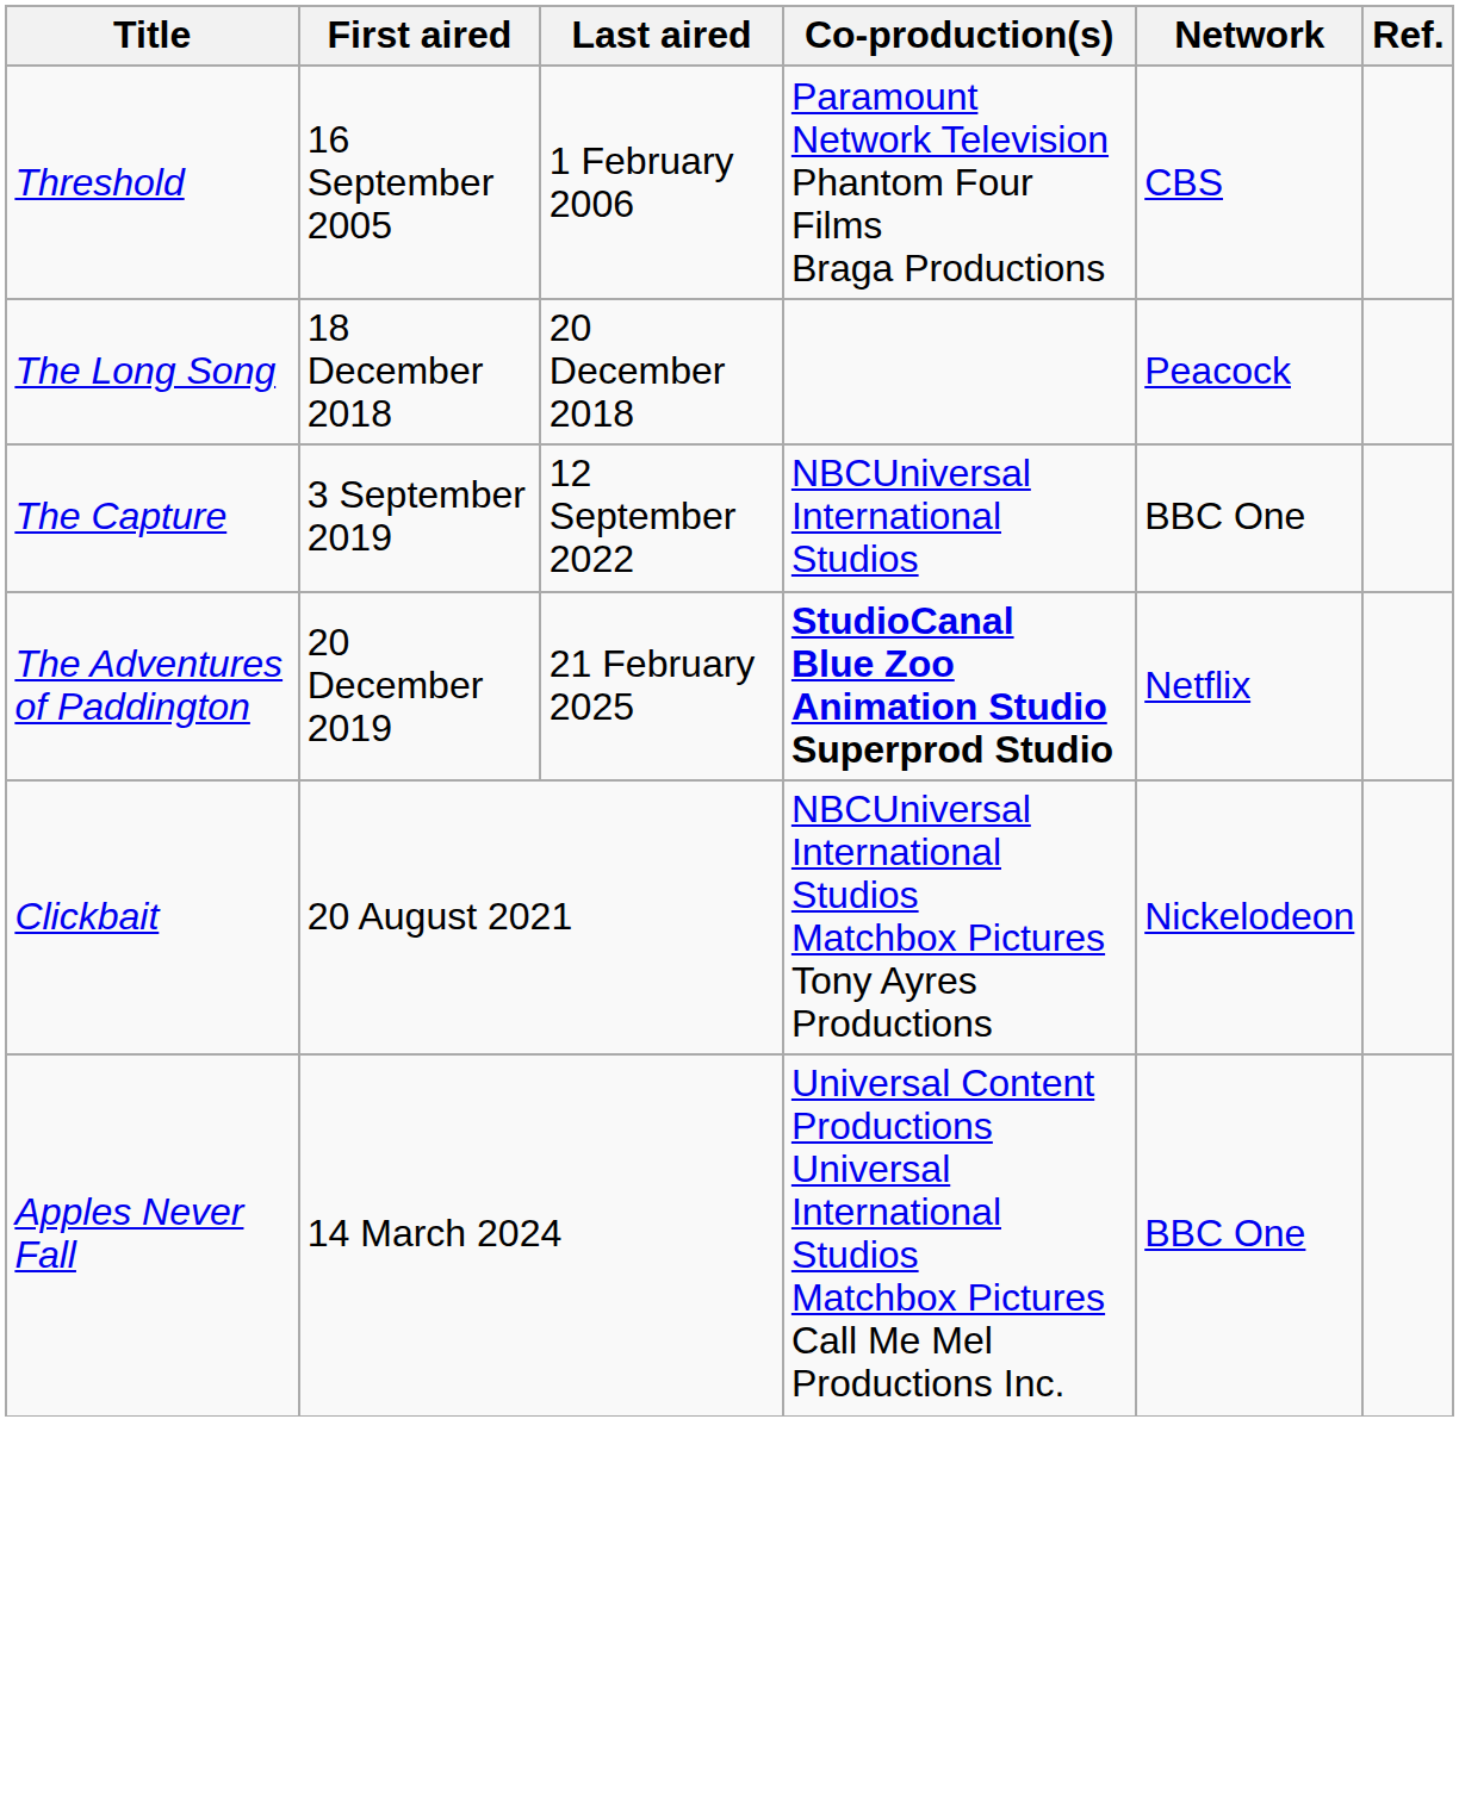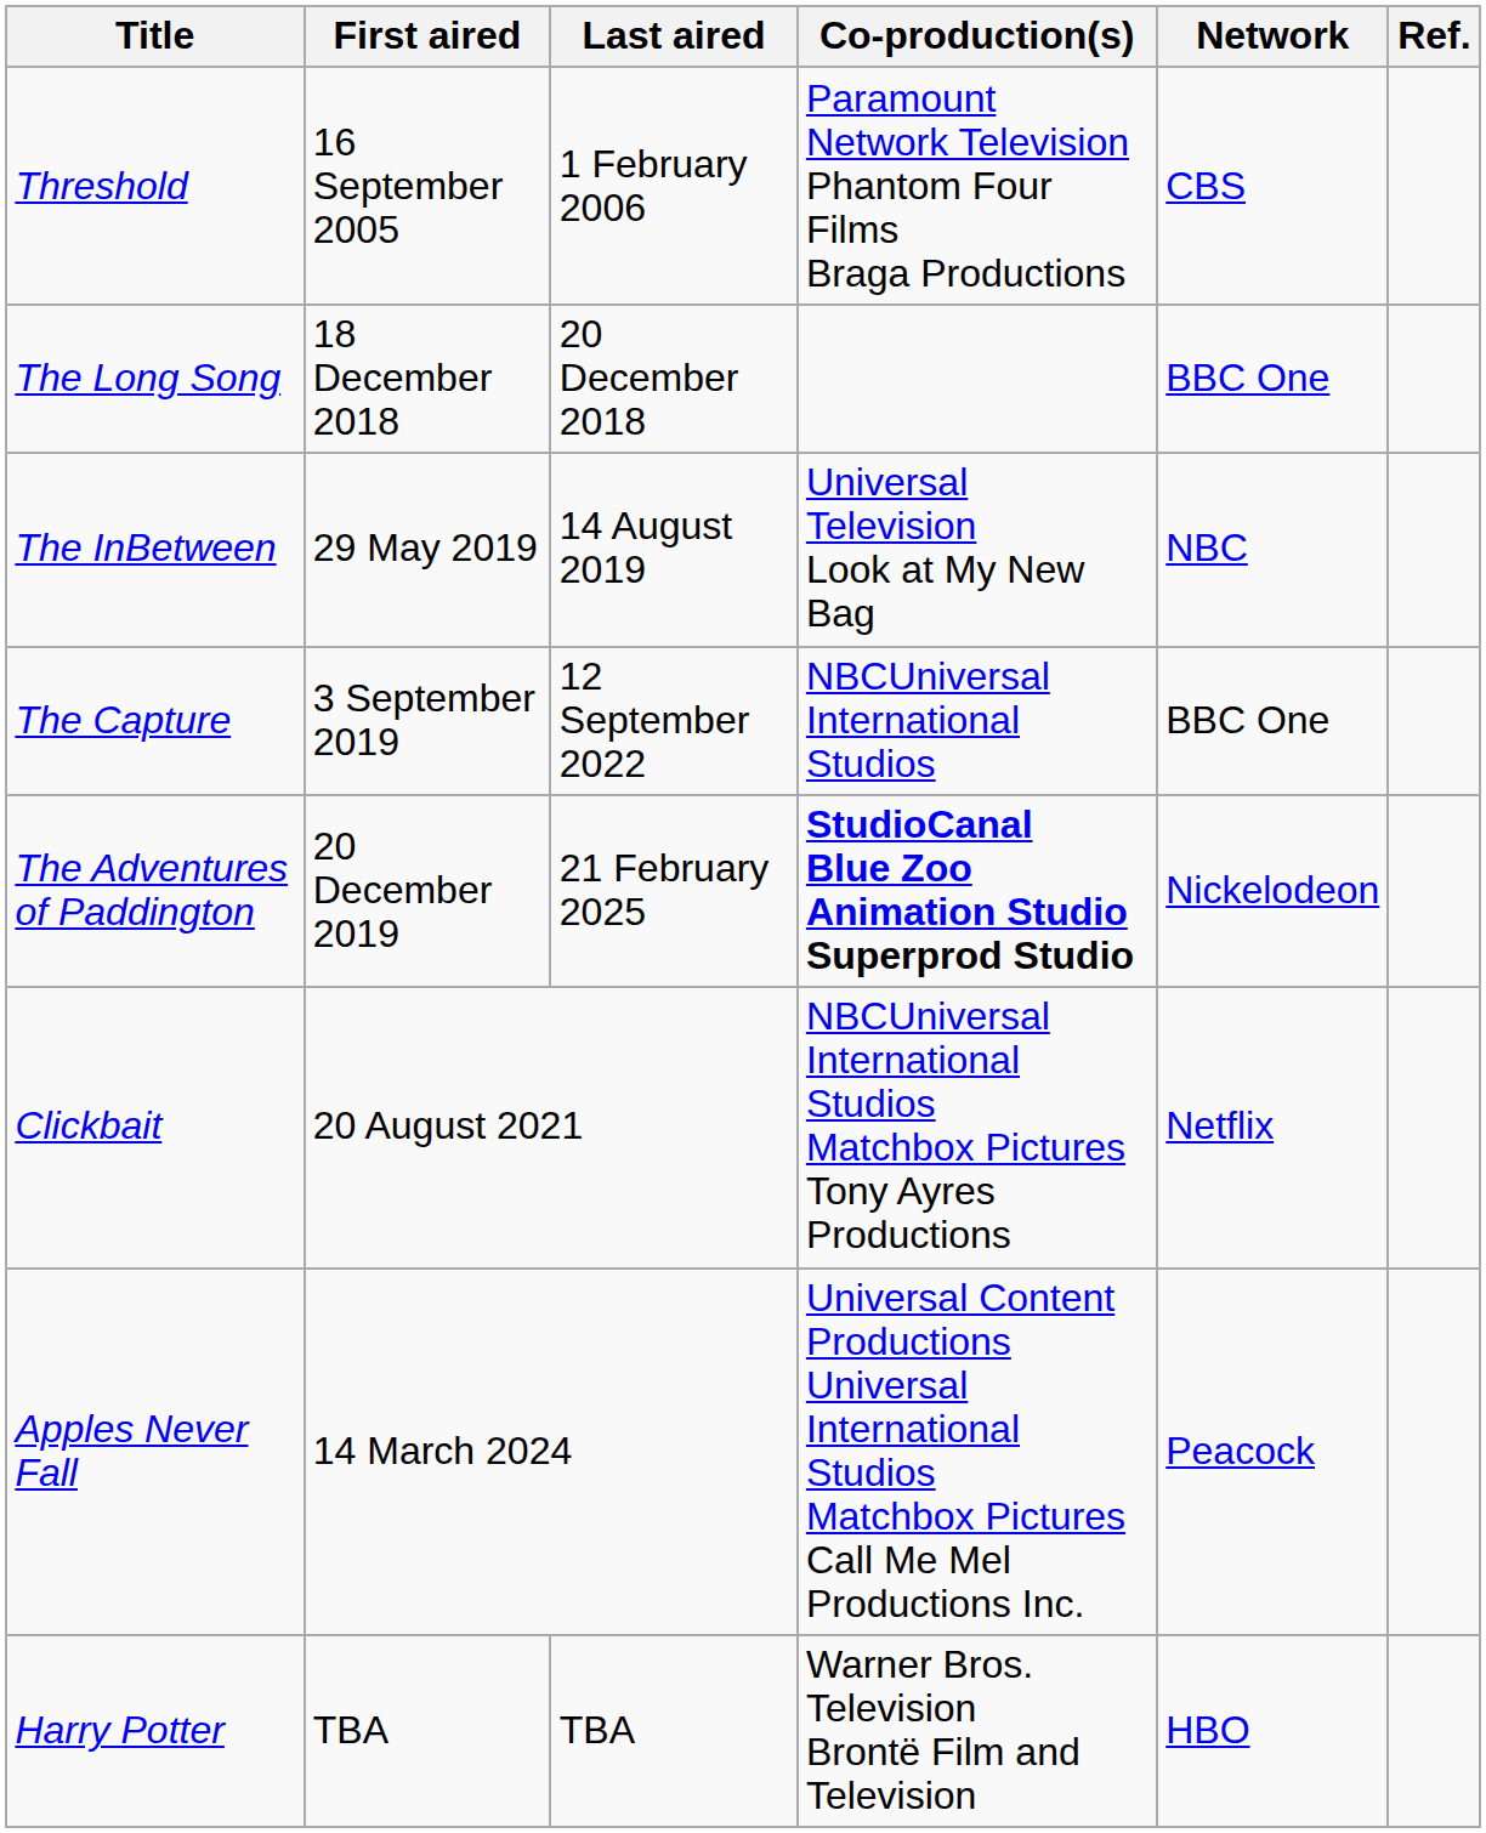The Long Song | Network: Peacock -> BBC One
+ row: The InBetween | 29 May 2019 | 14 August 2019 | Universal Television Look at My New Bag | NBC
The Adventures of Paddington | Network: Netflix -> Nickelodeon
Clickbait | Network: Nickelodeon -> Netflix
Apples Never Fall | Network: BBC One -> Peacock
+ row: Harry Potter | TBA | TBA | Warner Bros. Television Brontë Film and Television | HBO
